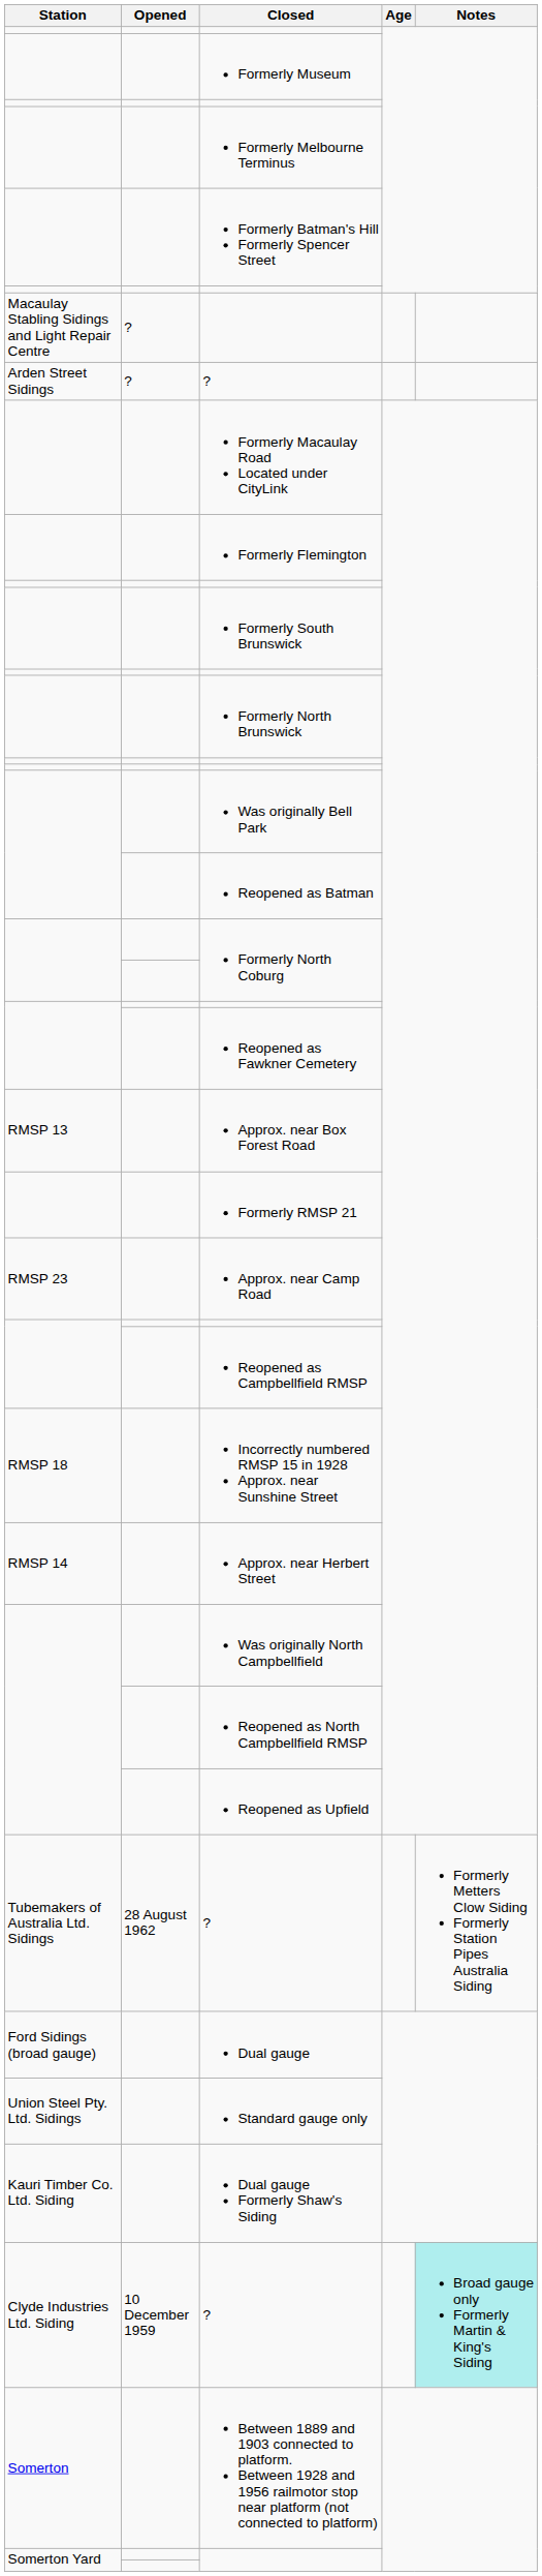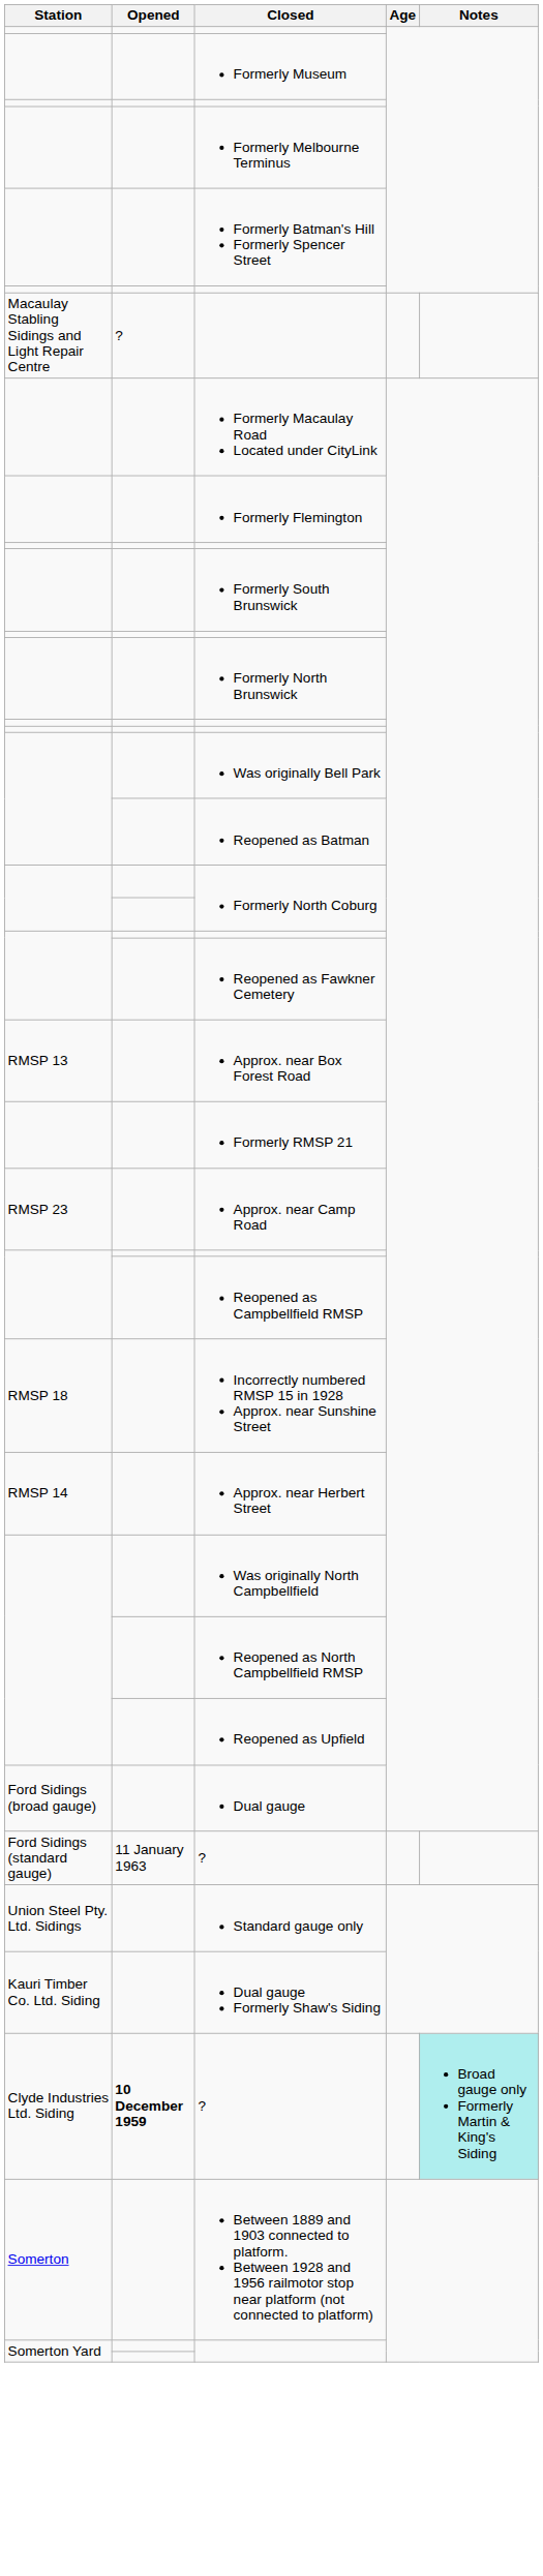- row: Arden Street Sidings | ? | ?
- row: Tubemakers of Australia Ltd. Sidings | 28 August 1962 | ? | Formerly Metters Clow Siding Formerly Station Pipes Australia Siding
+ row: Ford Sidings (standard gauge) | 11 January 1963 | ?
Clyde Industries Ltd. Siding / ? | Opened: normal -> bold
